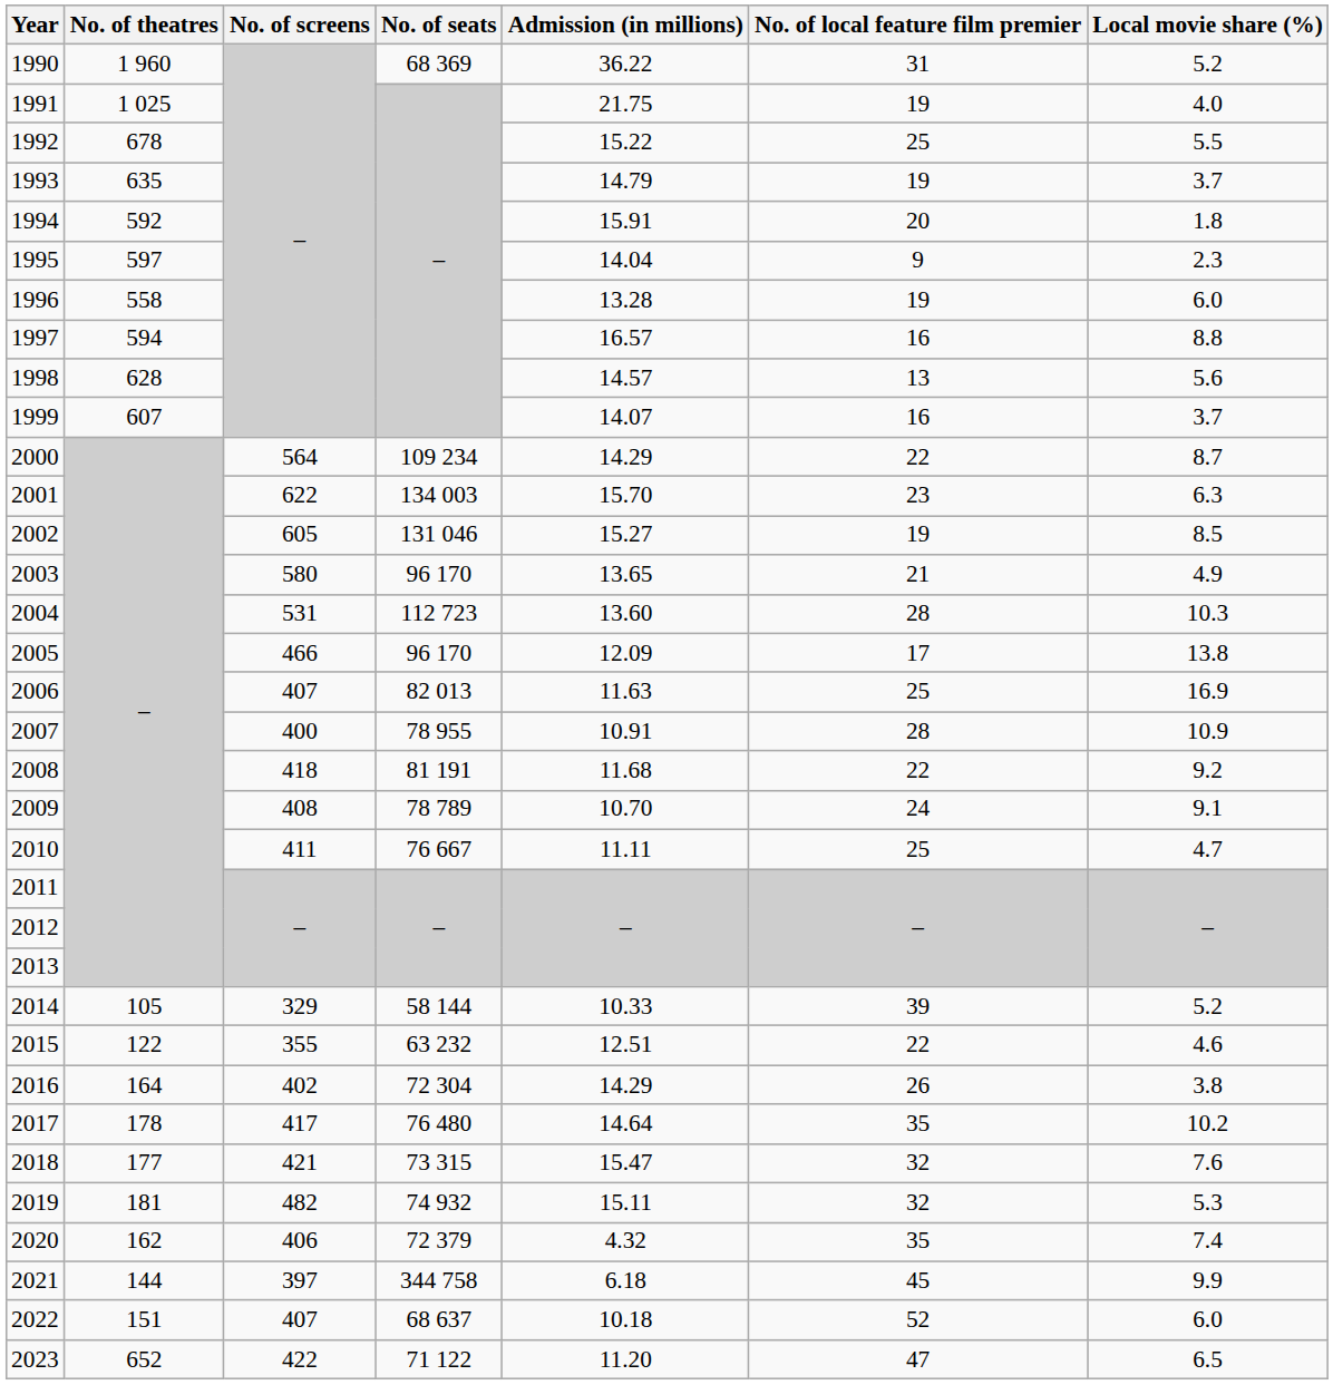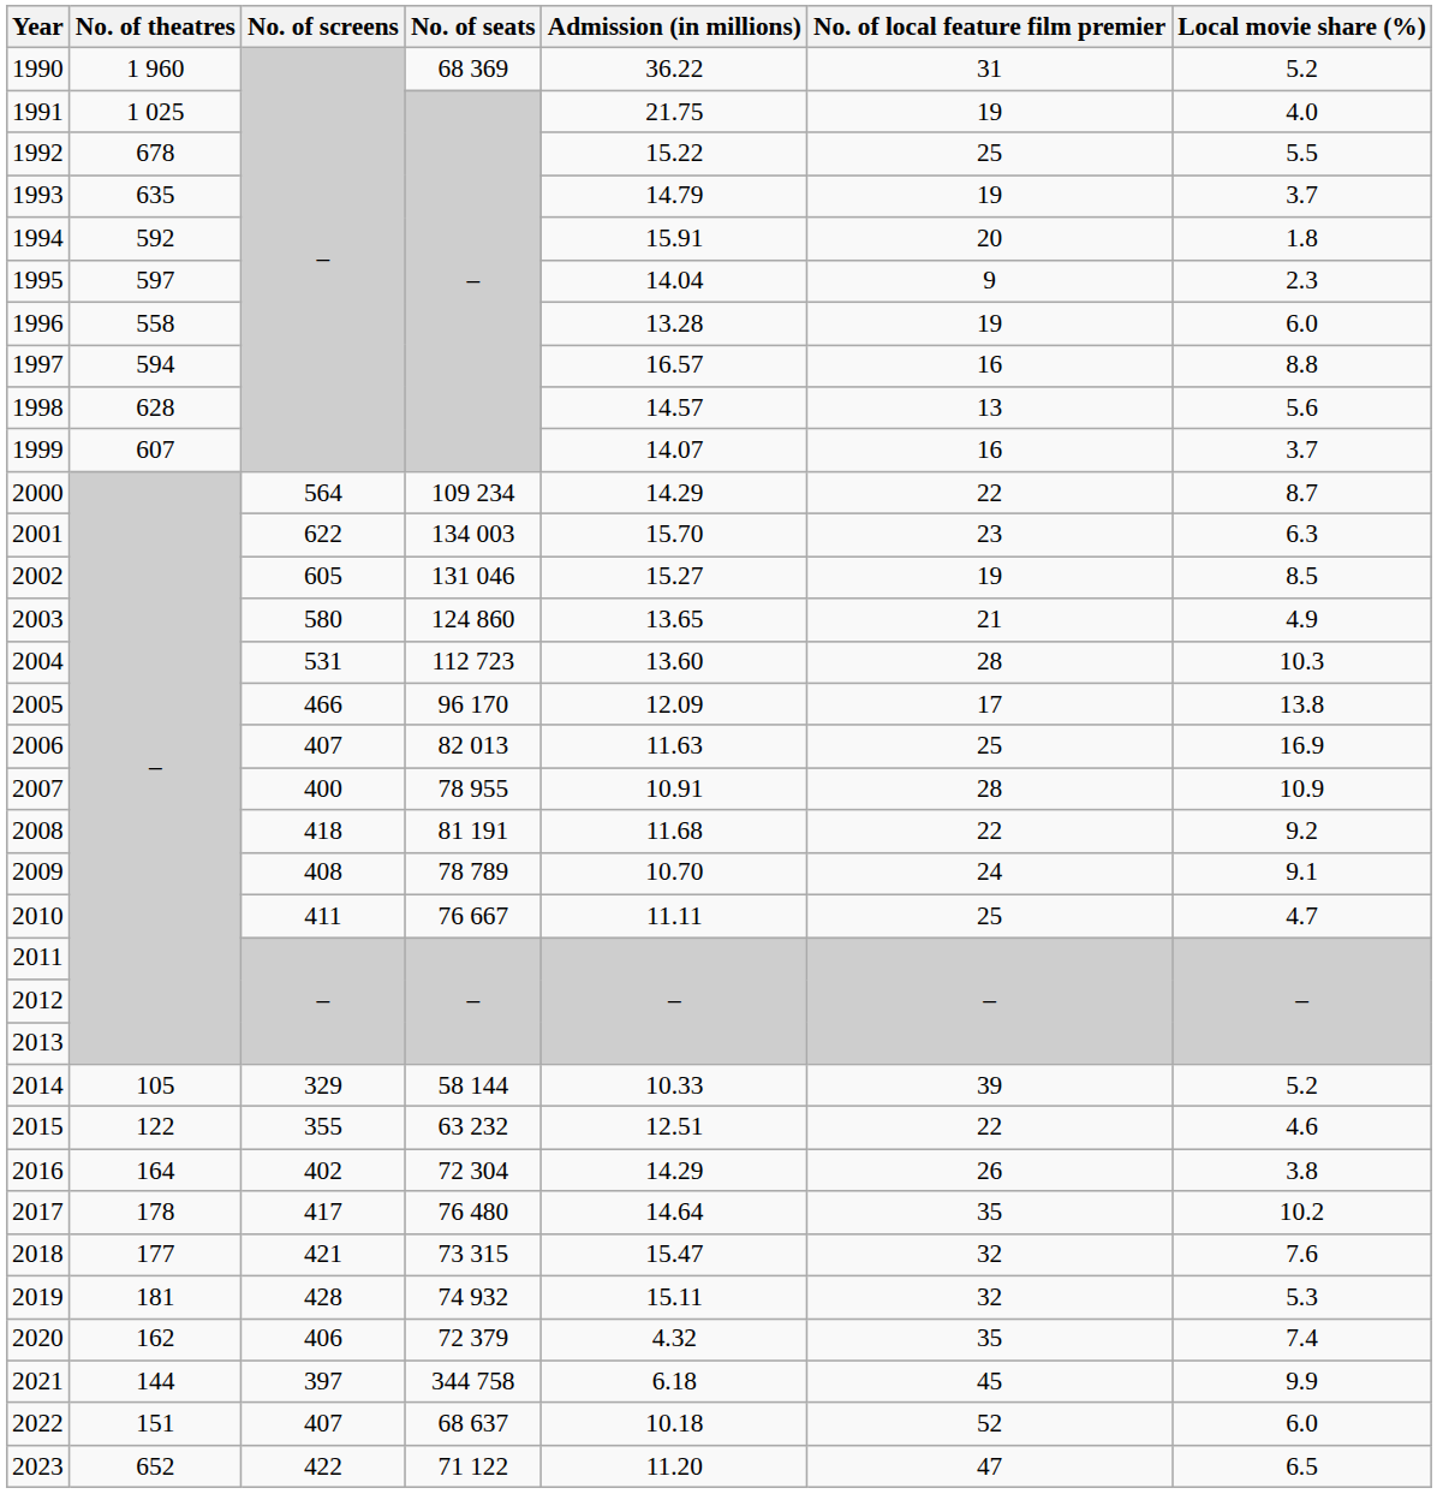2003 | No. of seats: 96 170 -> 124 860
2019 | No. of screens: 482 -> 428
